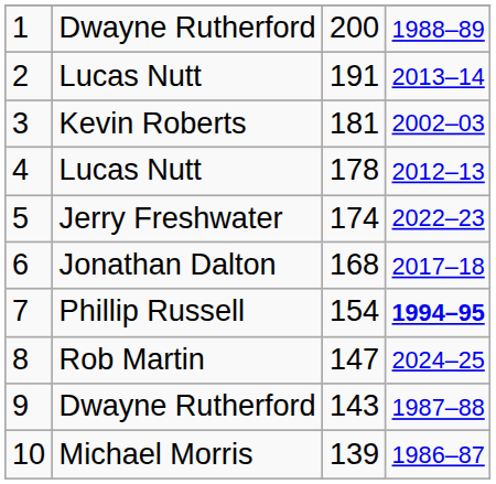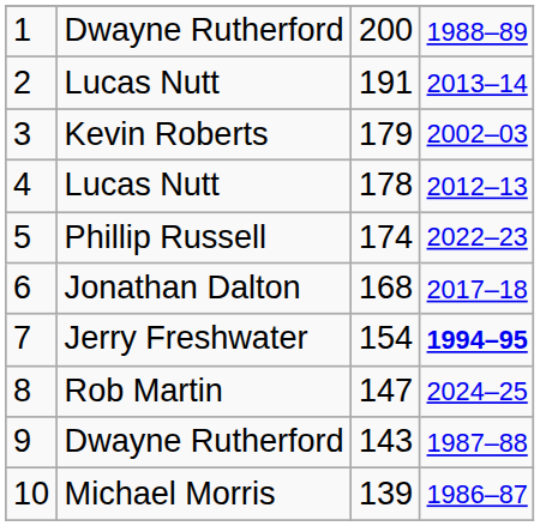3 | column 3: 181 -> 179
5 | column 2: Jerry Freshwater -> Phillip Russell
7 | column 2: Phillip Russell -> Jerry Freshwater
